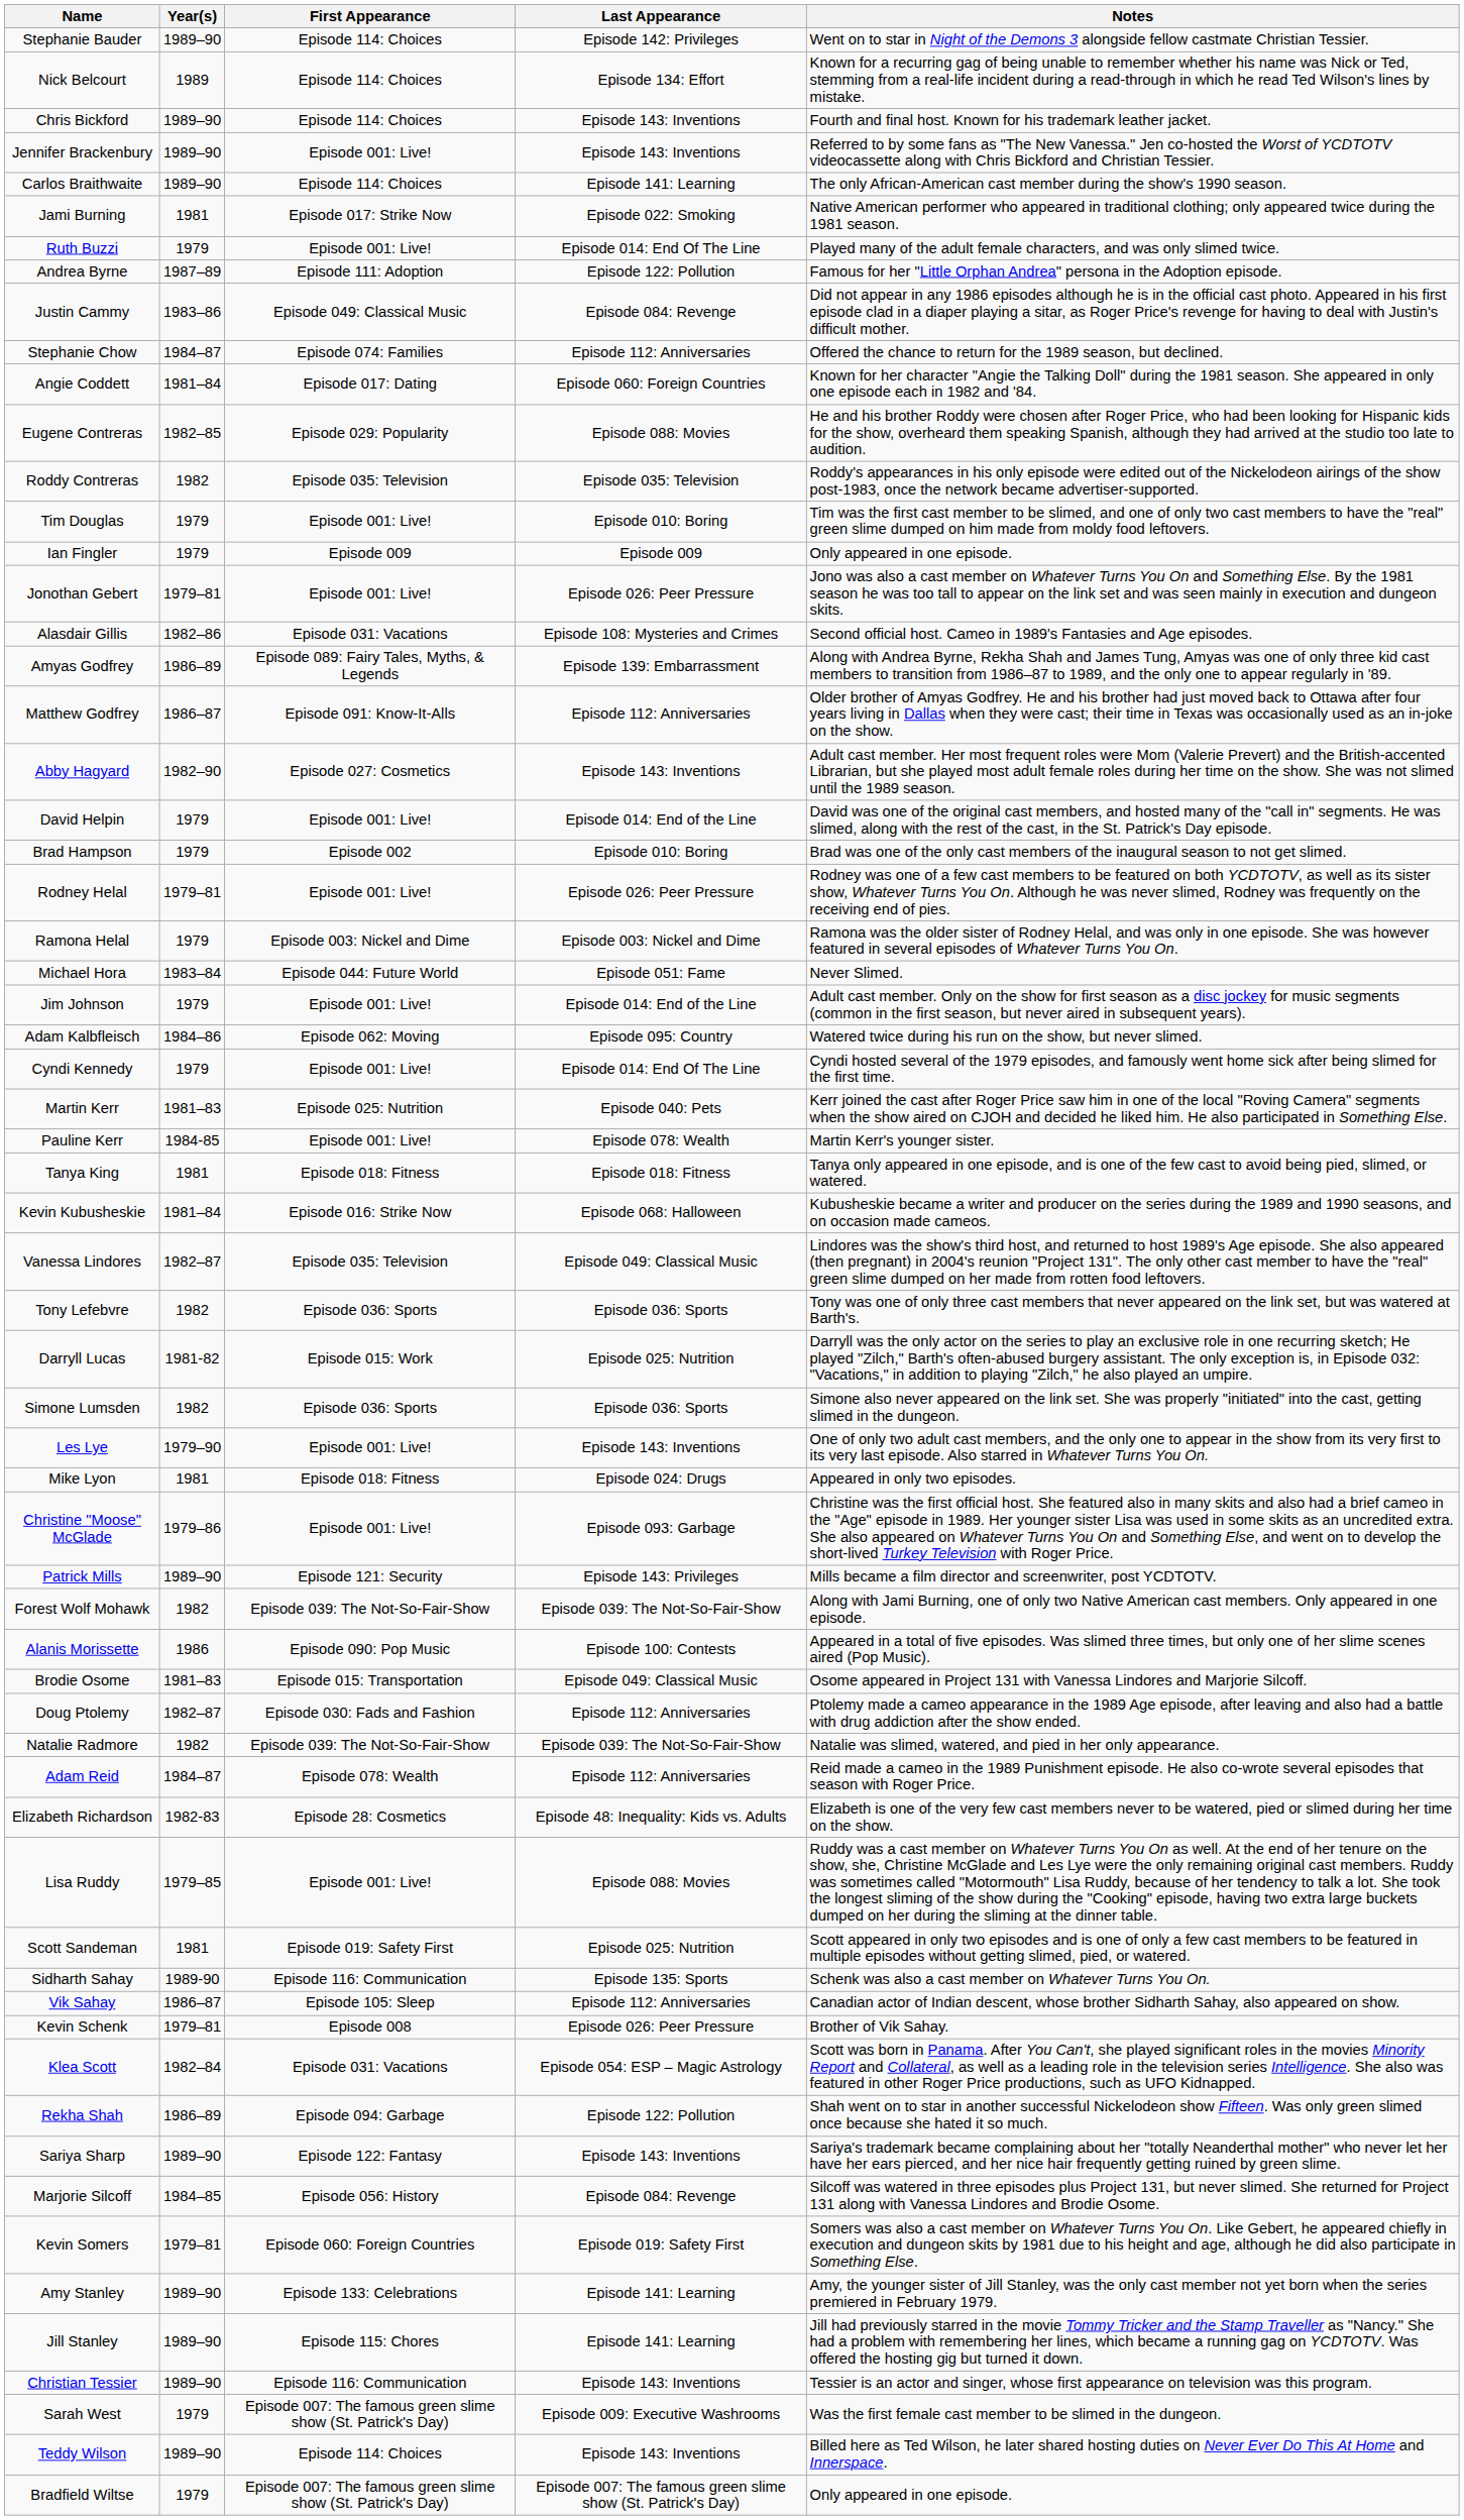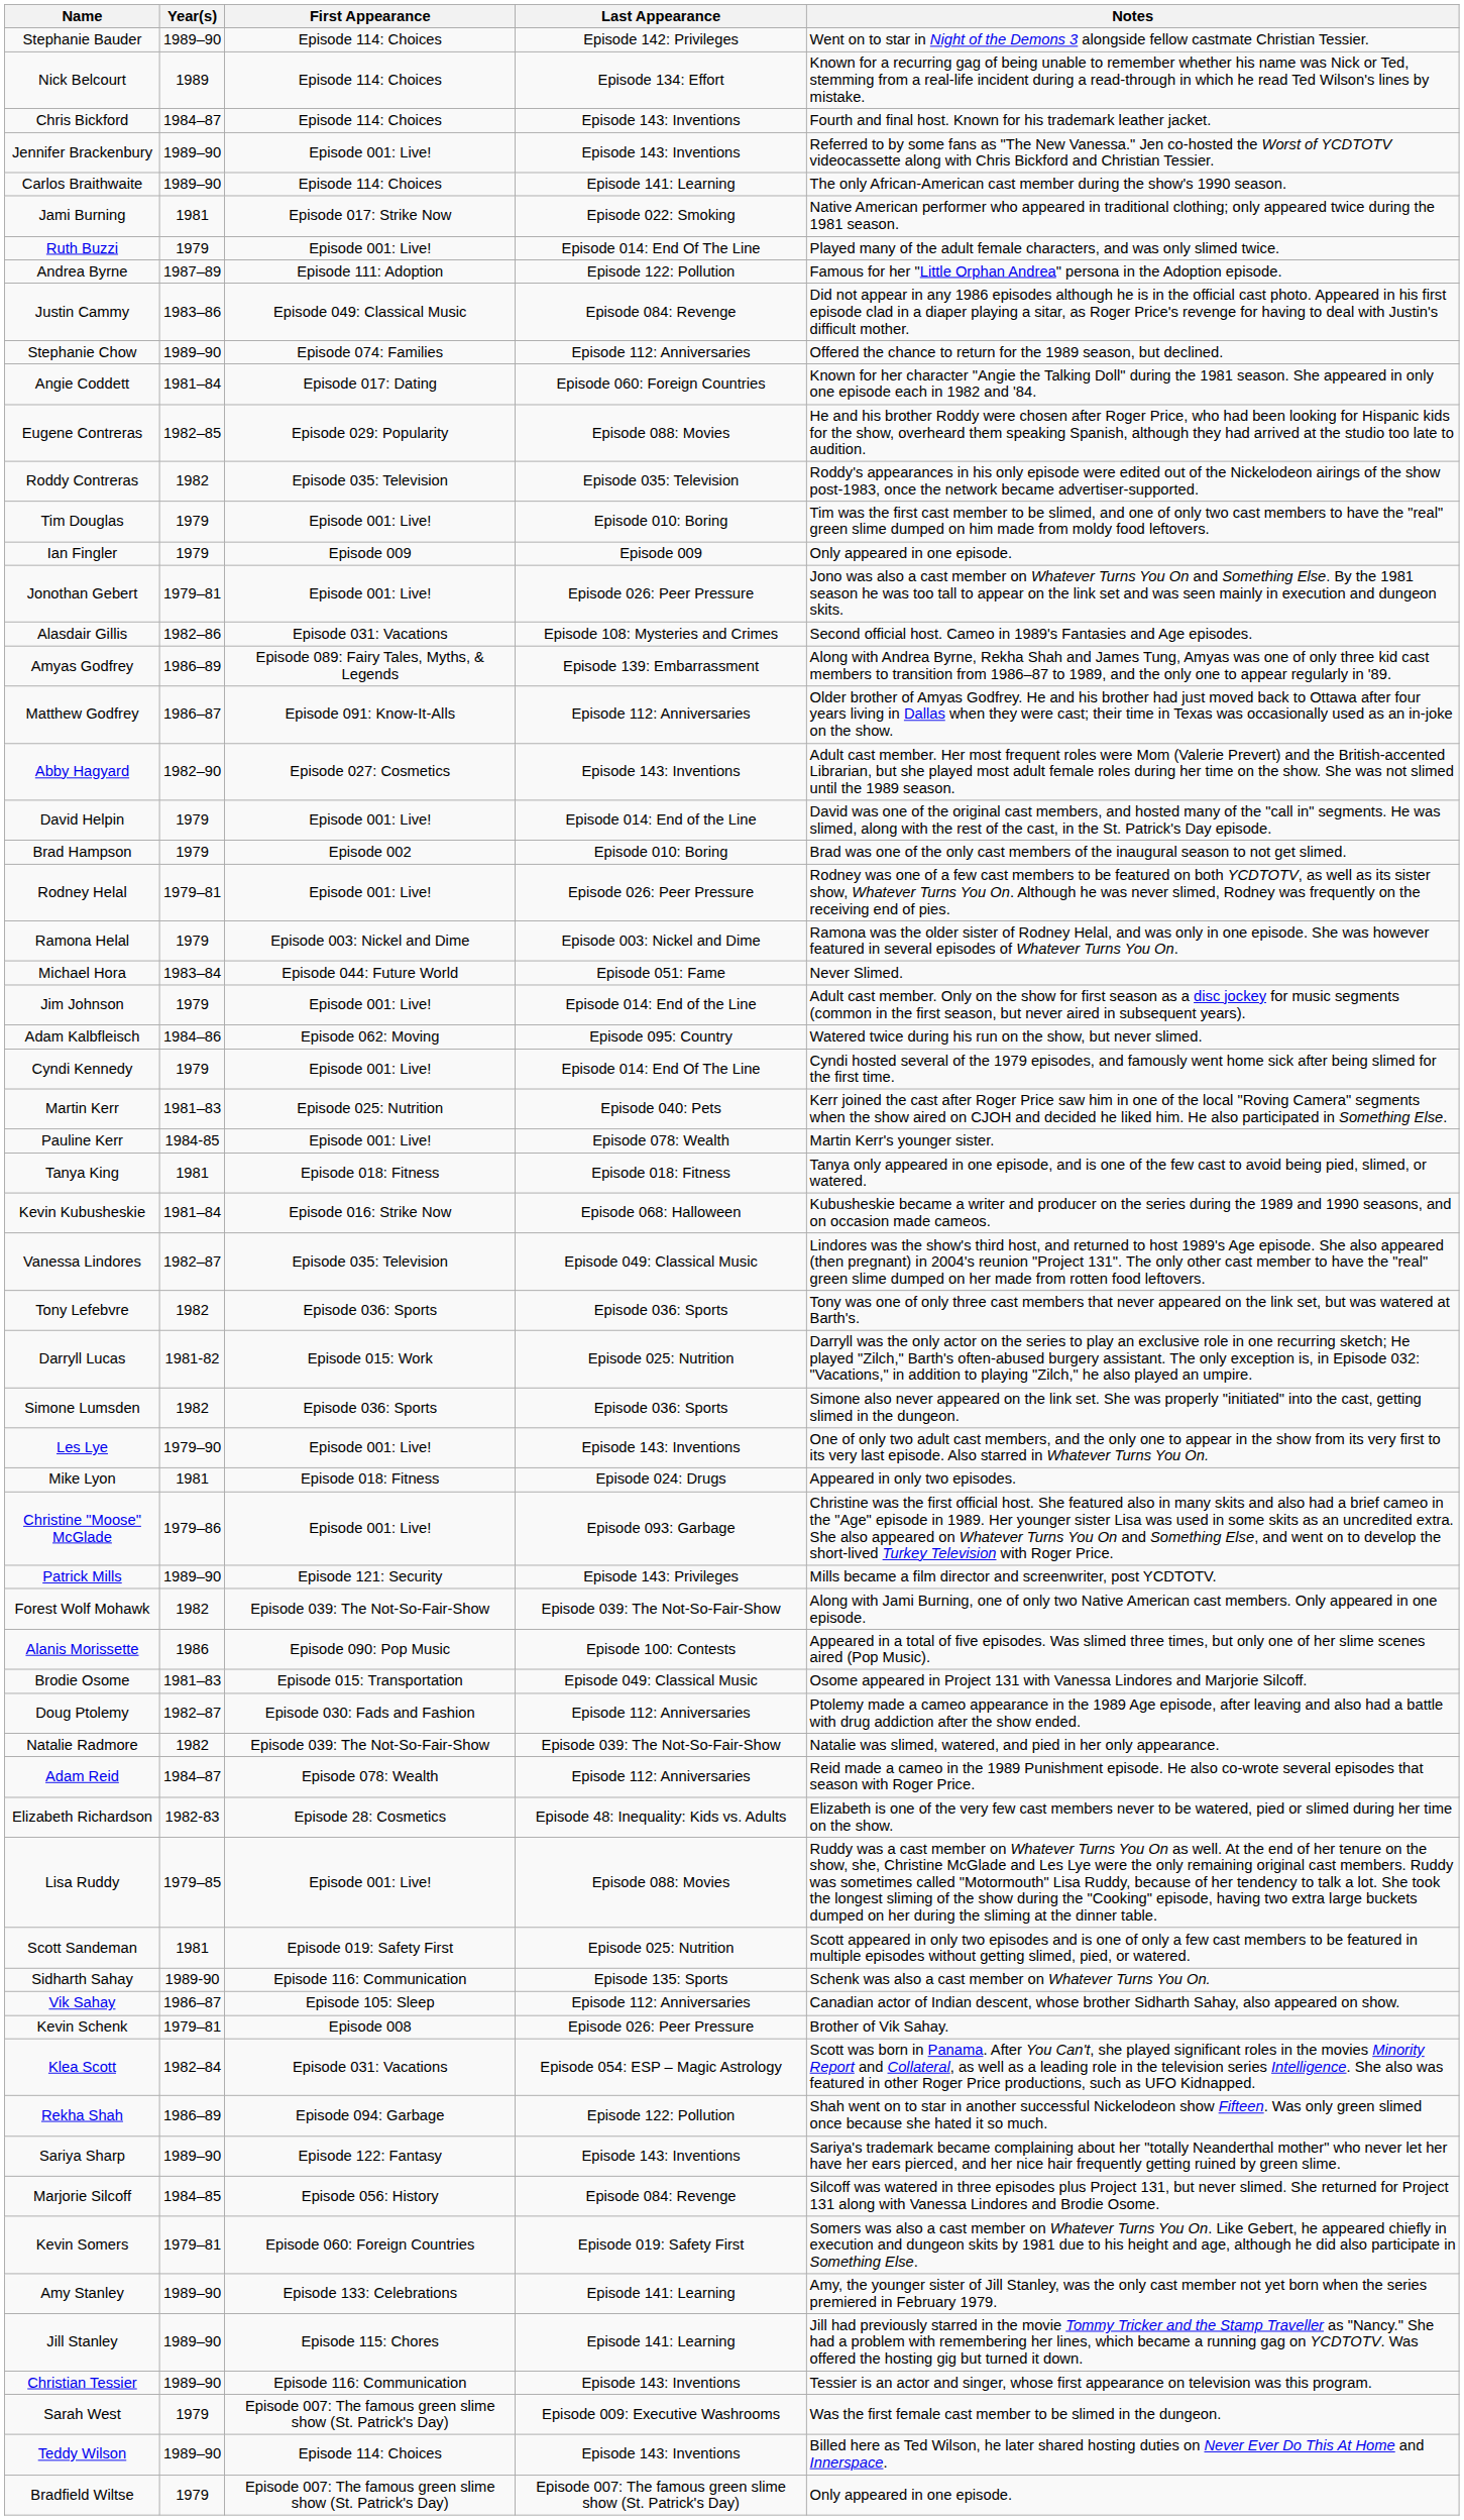Chris Bickford | Year(s): 1989–90 -> 1984–87
Stephanie Chow | Year(s): 1984–87 -> 1989–90
